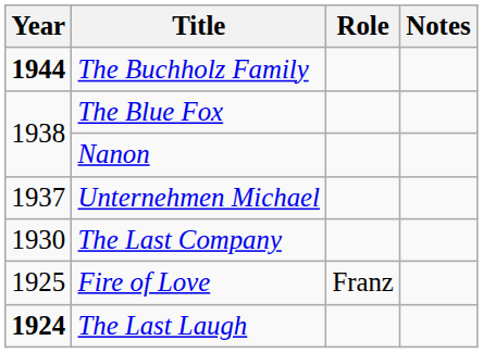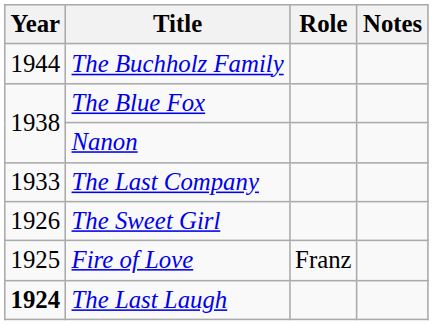The Buchholz Family | Year: bold -> normal
- row: 1937 | Unternehmen Michael
The Last Company | Year: 1930 -> 1933
+ row: 1926 | The Sweet Girl
